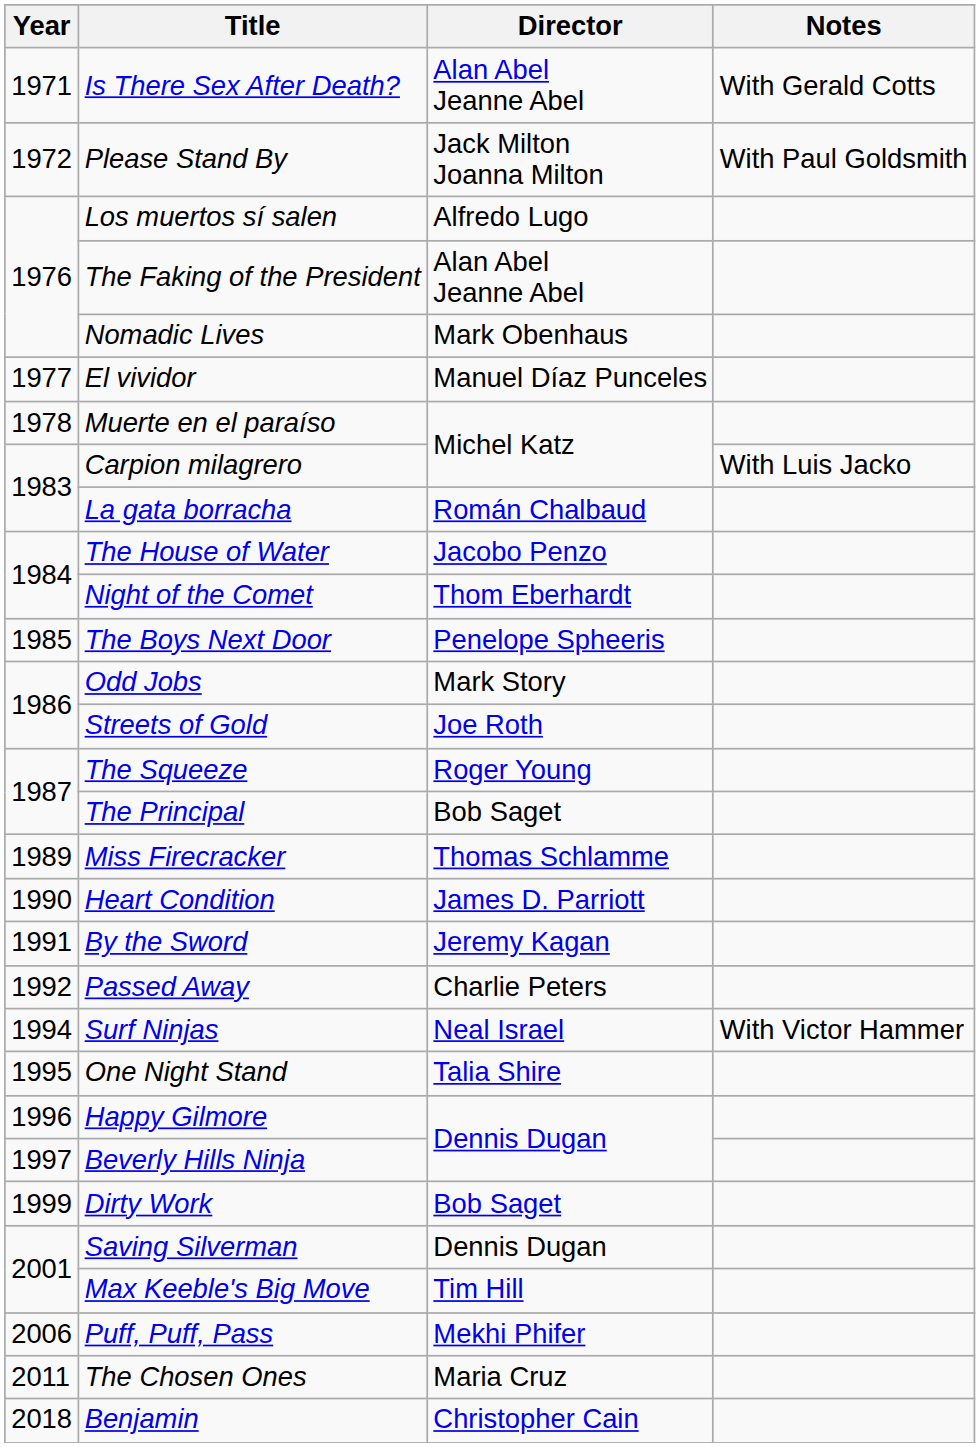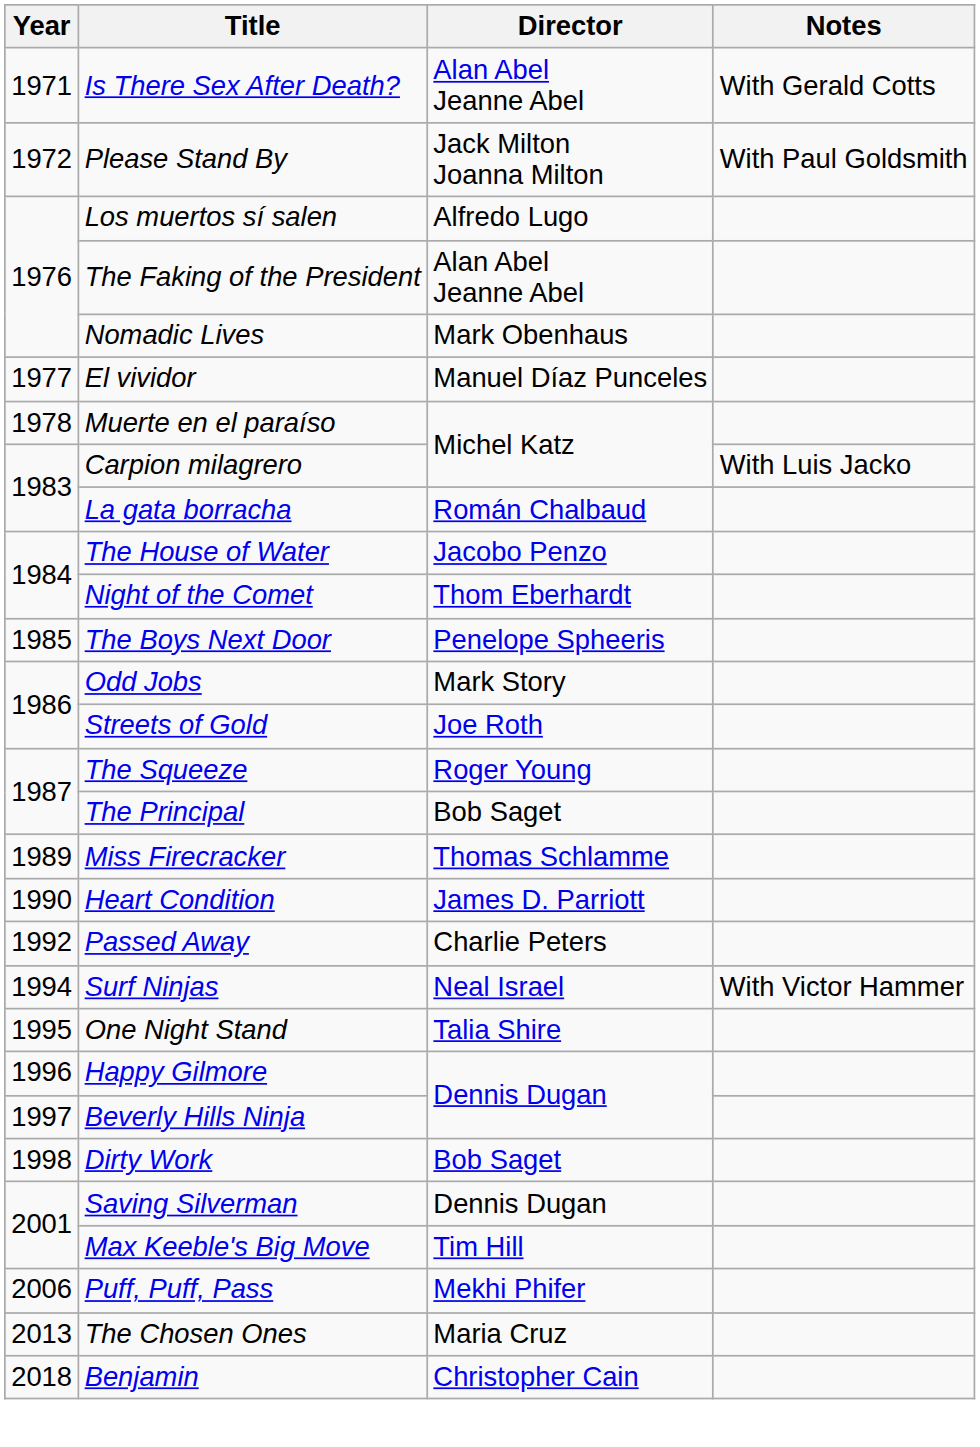- row: 1991 | By the Sword | Jeremy Kagan
Dirty Work | Year: 1999 -> 1998
The Chosen Ones | Year: 2011 -> 2013
